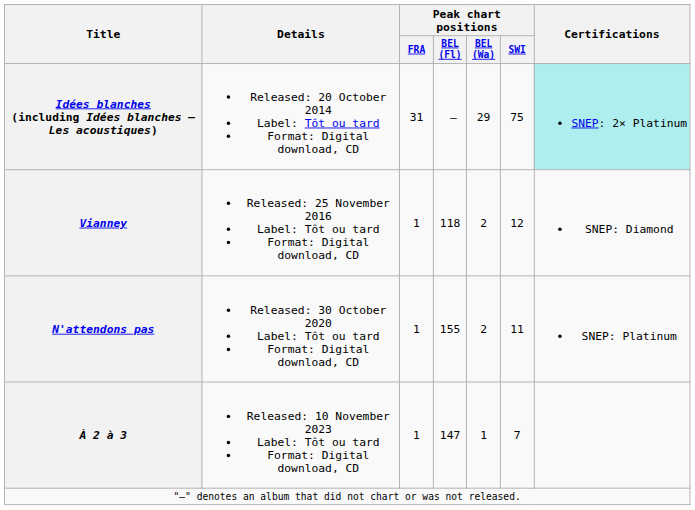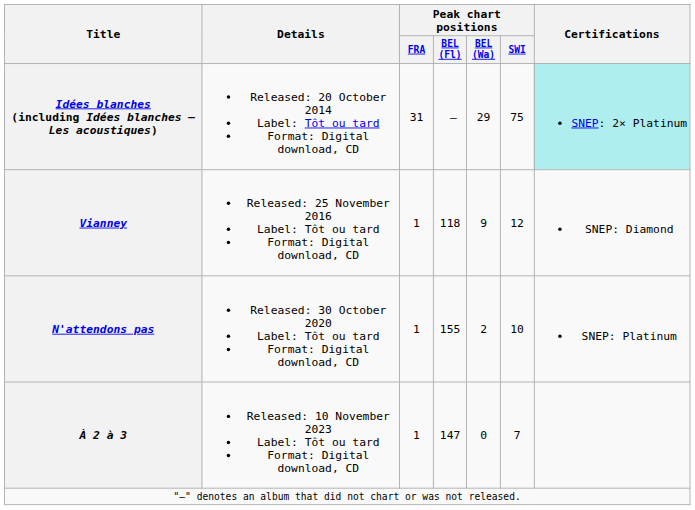Vianney | Peak chart positions / BEL (Wa): 2 -> 9
N'attendons pas | Peak chart positions / SWI: 11 -> 10
À 2 à 3 | Peak chart positions / BEL (Wa): 1 -> 0
